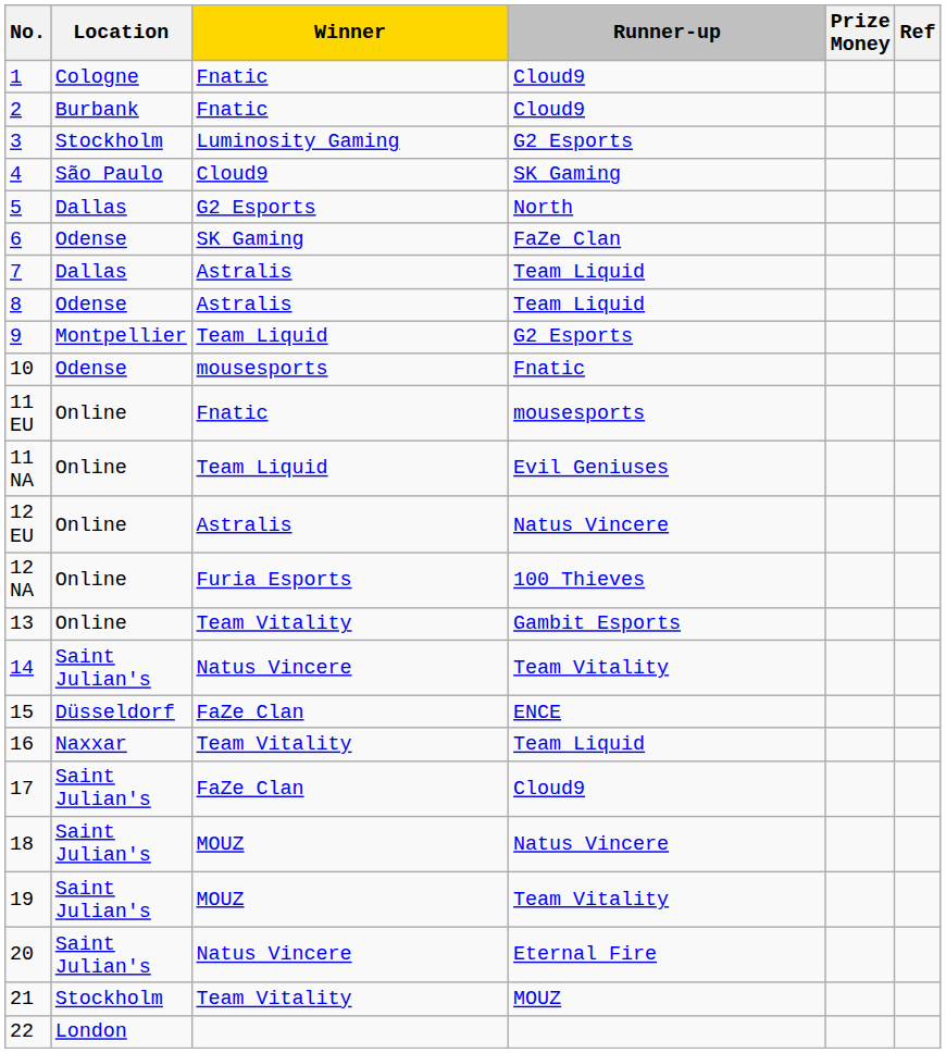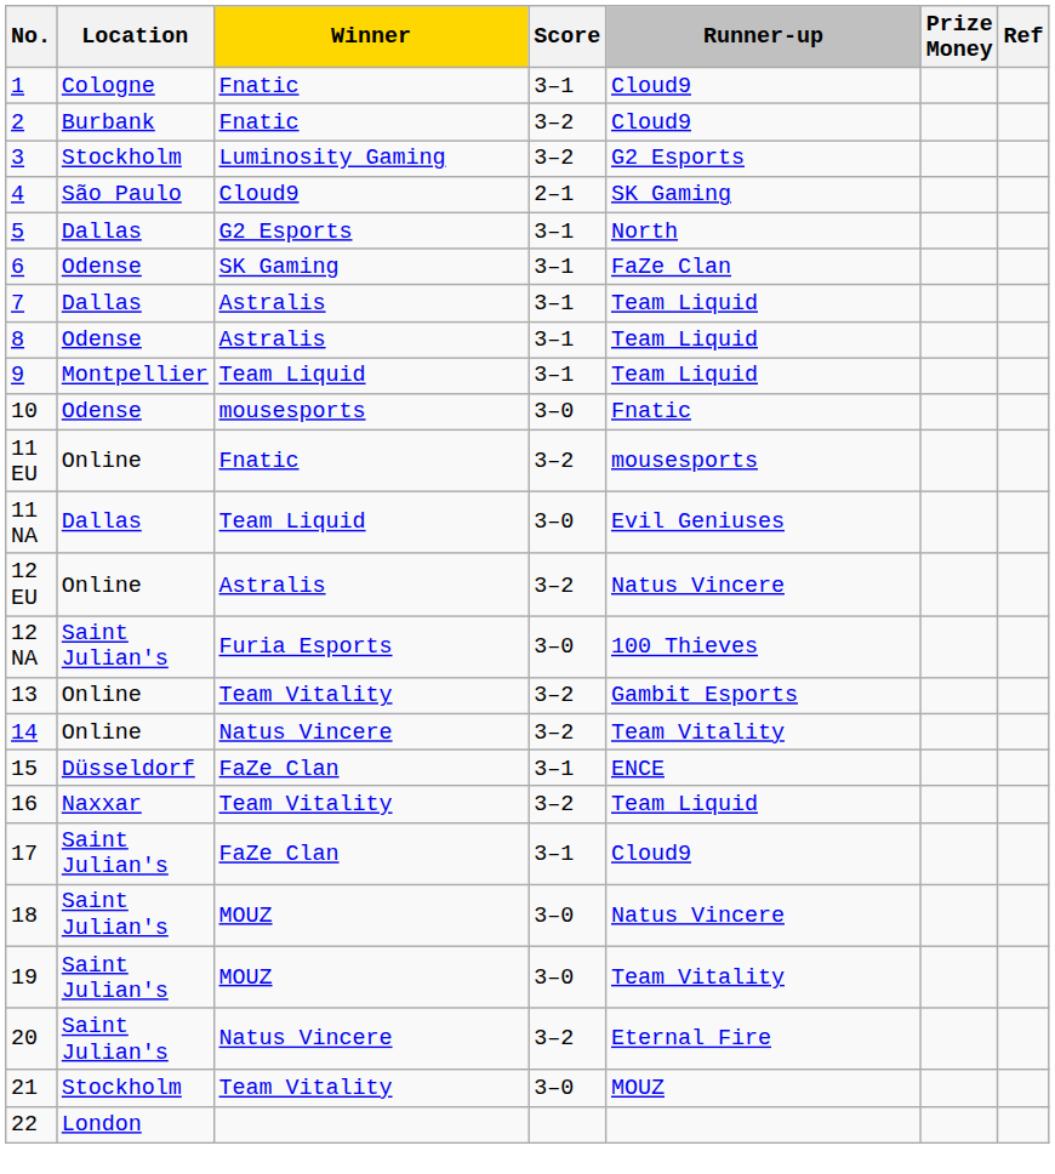+ column: Score | 3–1 | 3–2 | 3–2 | 2–1 | 3–1 | 3–1 | 3–1 | 3–1 | 3–1 | 3–0 | 3–2 | 3–0 | 3–2 | 3–0 | 3–2 | 3–2 | 3–1 | 3–2 | 3–1 | 3–0 | 3–0 | 3–2 | 3–0
9 | Runner-up: G2 Esports -> Team Liquid
11 NA | Location: Online -> Dallas
12 NA | Location: Online -> Saint Julian's
14 | Location: Saint Julian's -> Online
